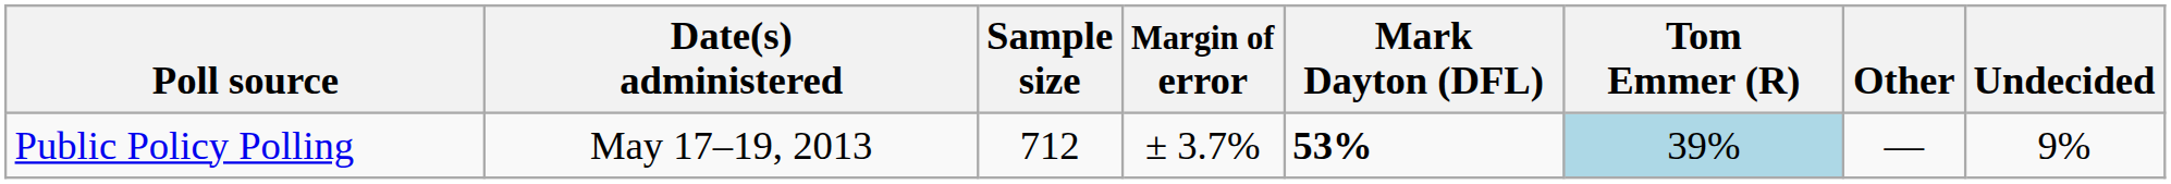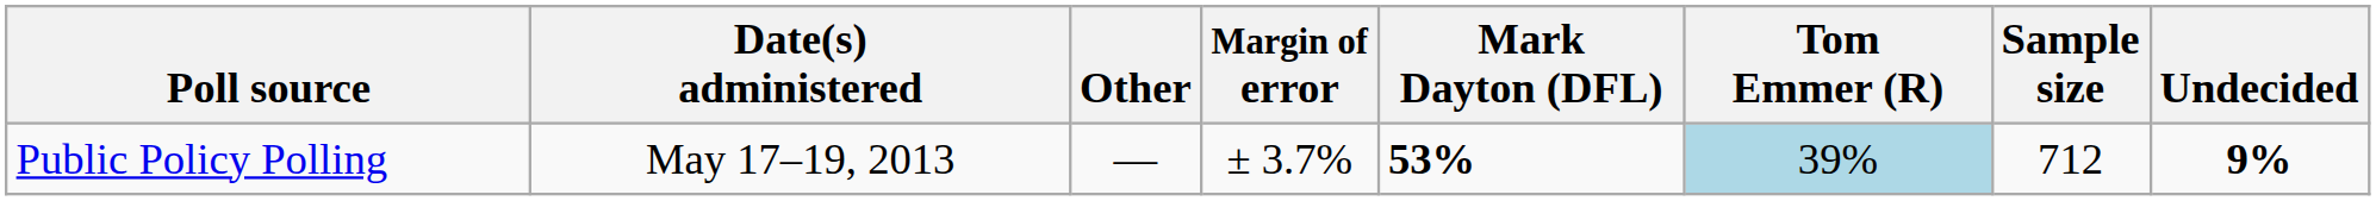columns swapped: Sample size <-> Other
Public Policy Polling | Undecided: normal -> bold
